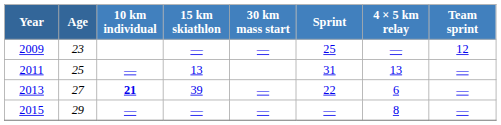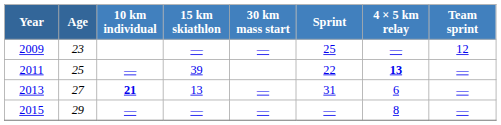2011 | 15 km skiathlon: 13 -> 39
2011 | Sprint: 31 -> 22
2011 | 4 × 5 km relay: normal -> bold
2013 | 15 km skiathlon: 39 -> 13
2013 | Sprint: 22 -> 31
